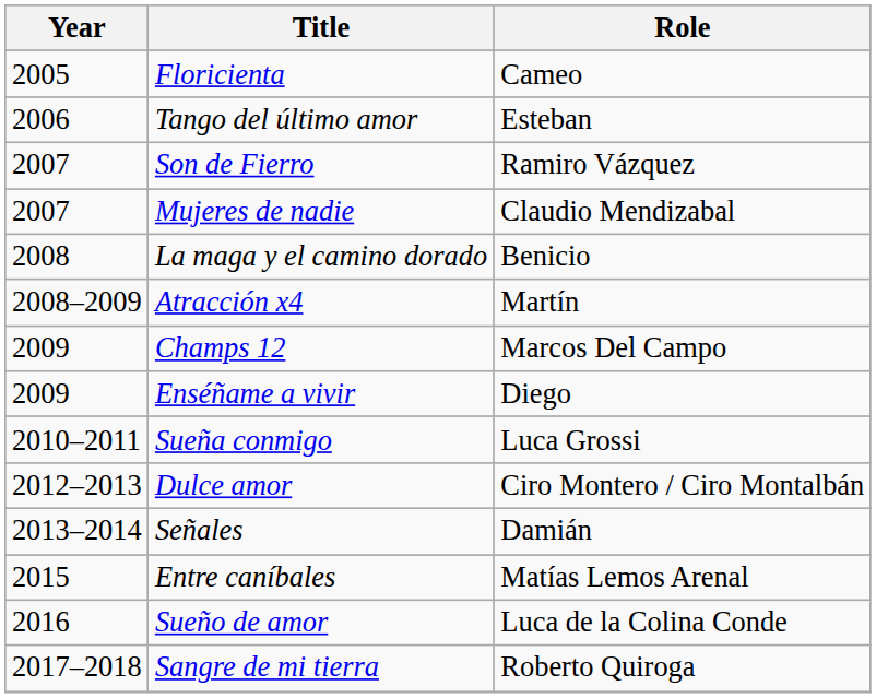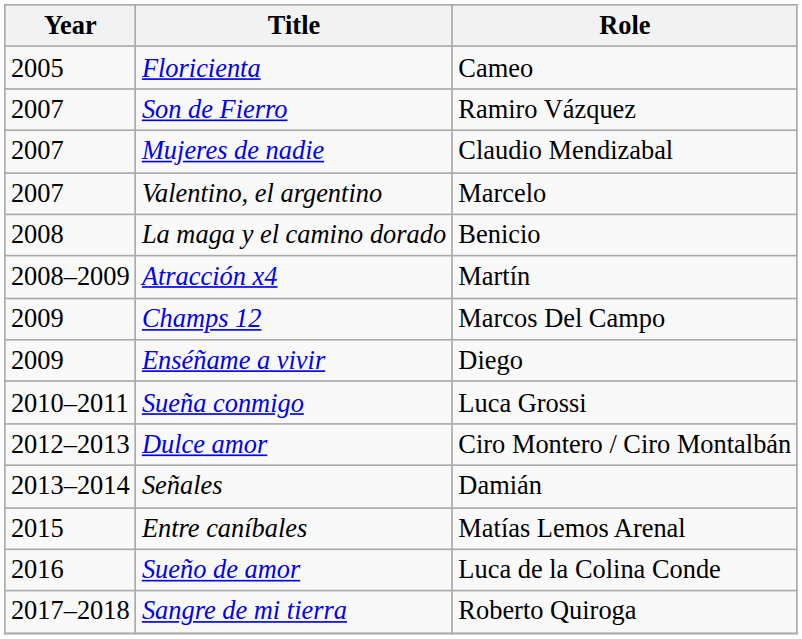- row: 2006 | Tango del último amor | Esteban
+ row: 2007 | Valentino, el argentino | Marcelo
